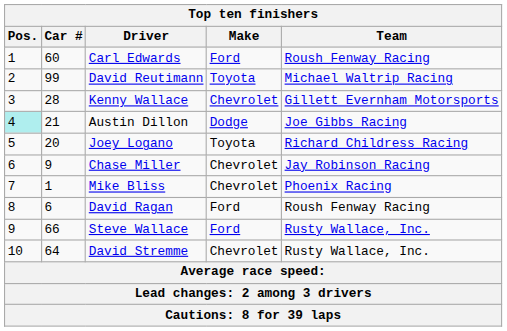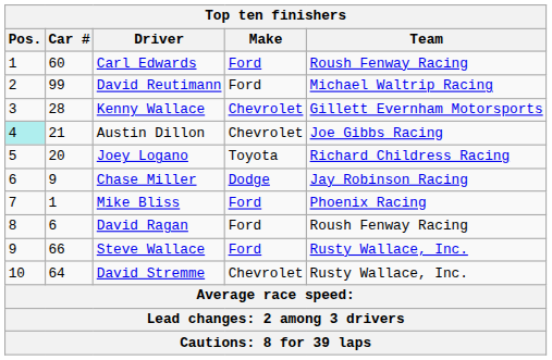David Reutimann | Make: Toyota -> Ford
Austin Dillon | Make: Dodge -> Chevrolet
Chase Miller | Make: Chevrolet -> Dodge
Mike Bliss | Make: Chevrolet -> Ford
